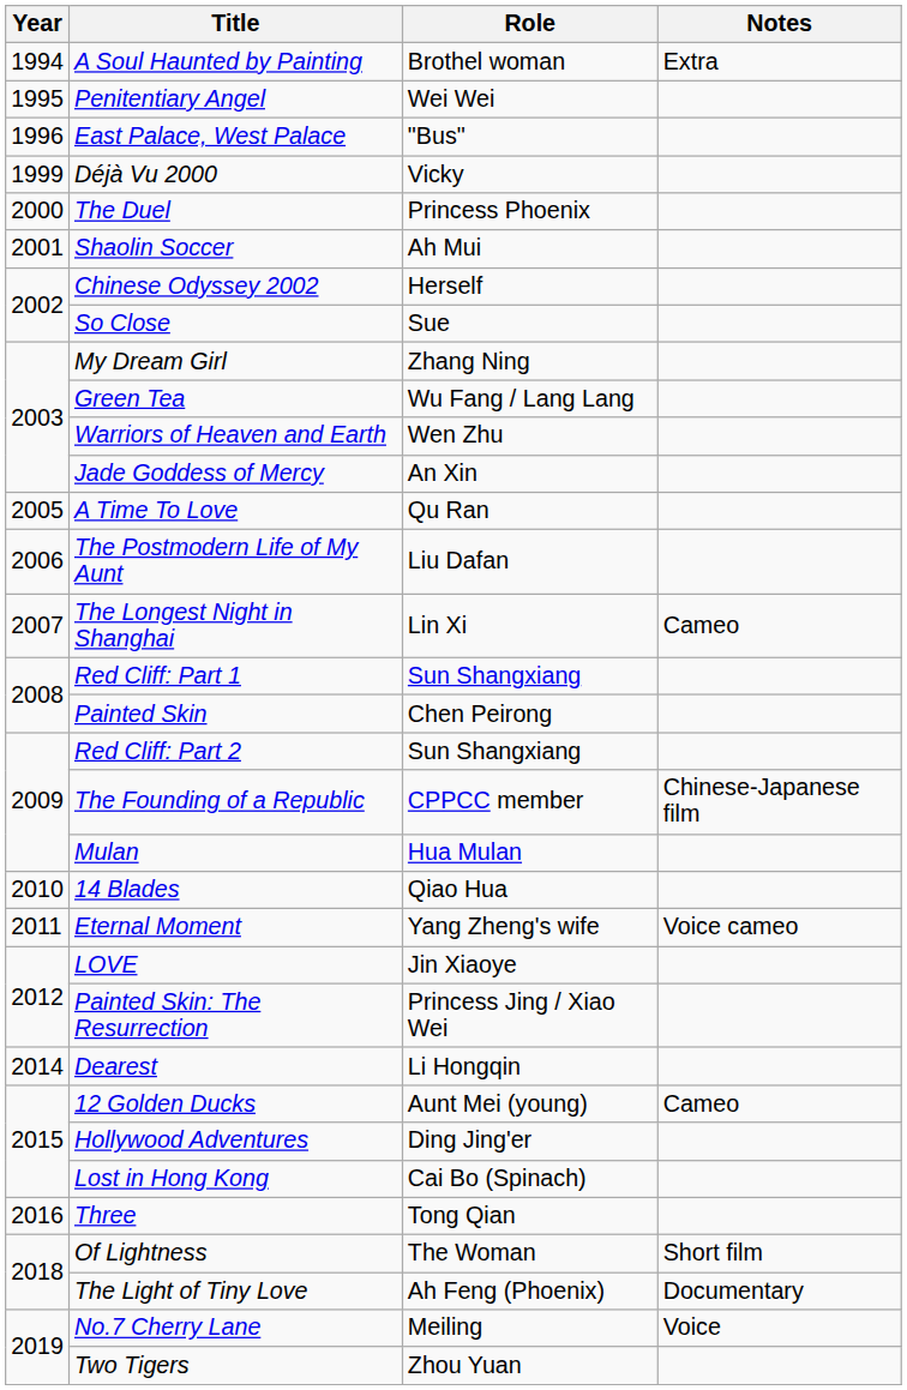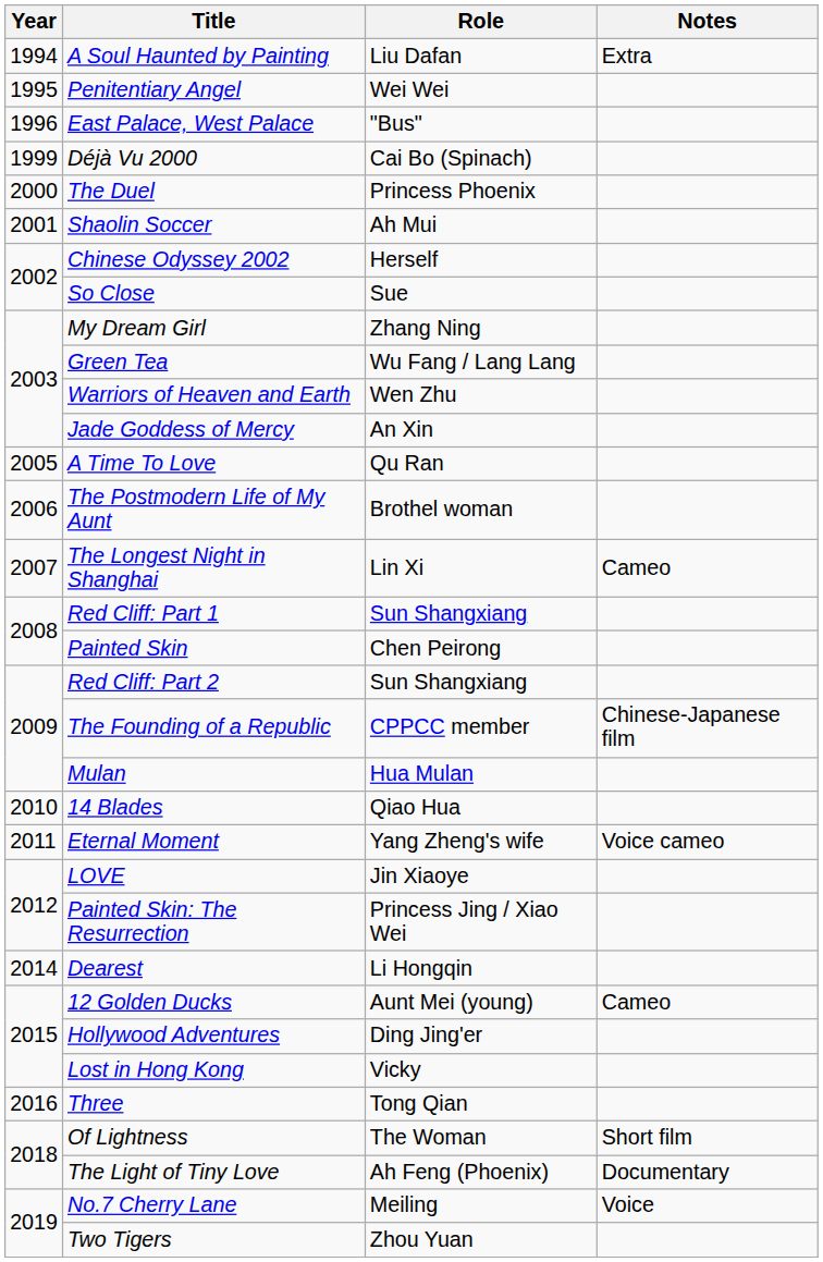A Soul Haunted by Painting | Role: Brothel woman -> Liu Dafan
Déjà Vu 2000 | Role: Vicky -> Cai Bo (Spinach)
The Postmodern Life of My Aunt | Role: Liu Dafan -> Brothel woman
Lost in Hong Kong | Role: Cai Bo (Spinach) -> Vicky
